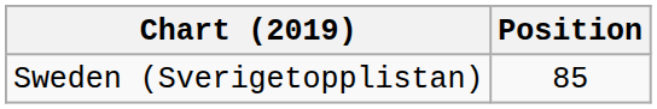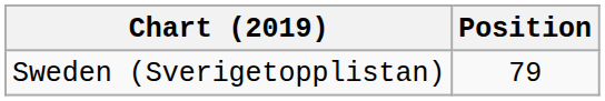Sweden (Sverigetopplistan) | Position: 85 -> 79
